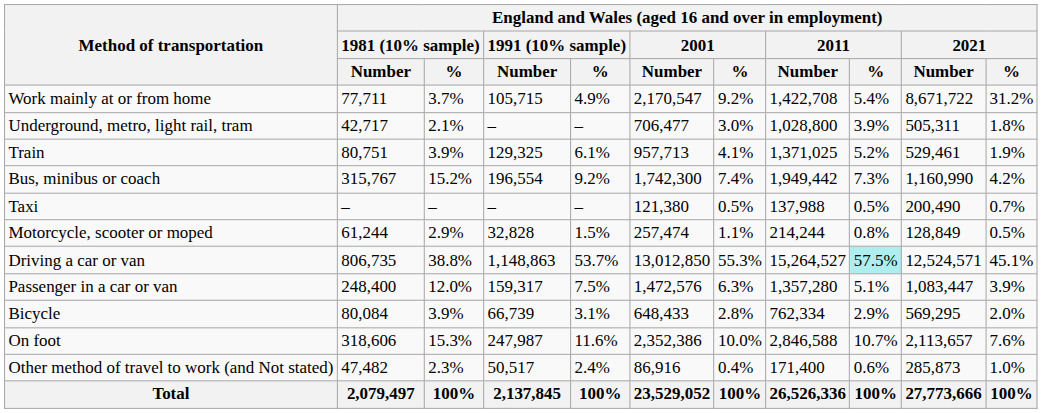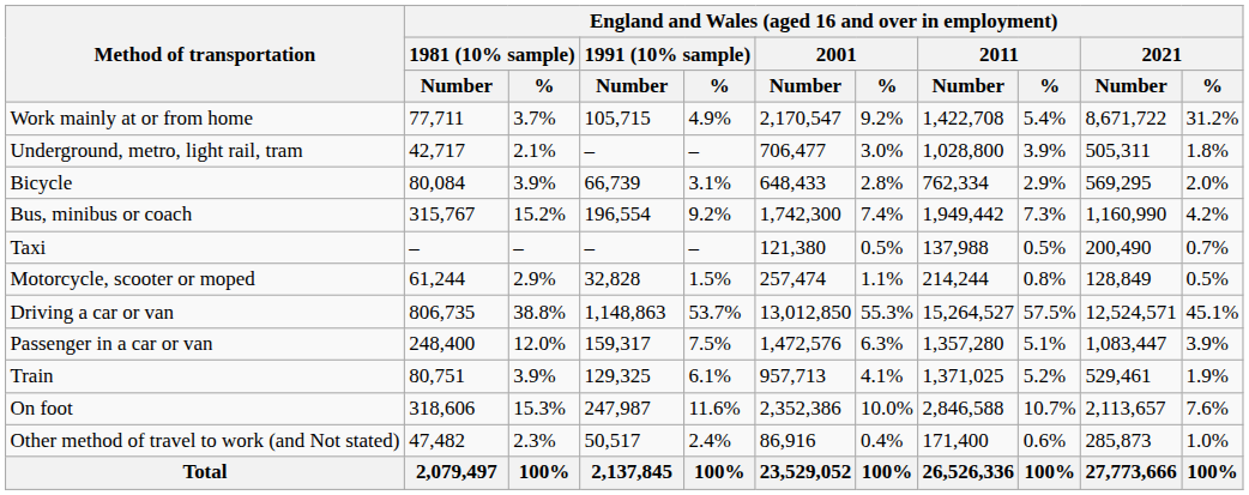rows swapped: Train <-> Bicycle
Driving a car or van | column 9: paleturquoise background -> no background
